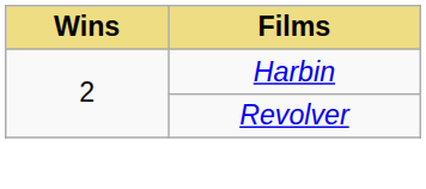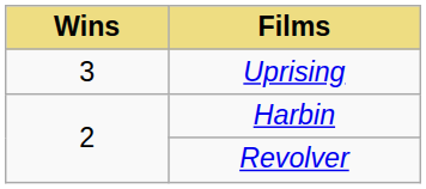+ row: 3 | Uprising
